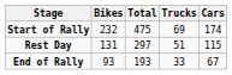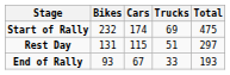columns swapped: Cars <-> Total
